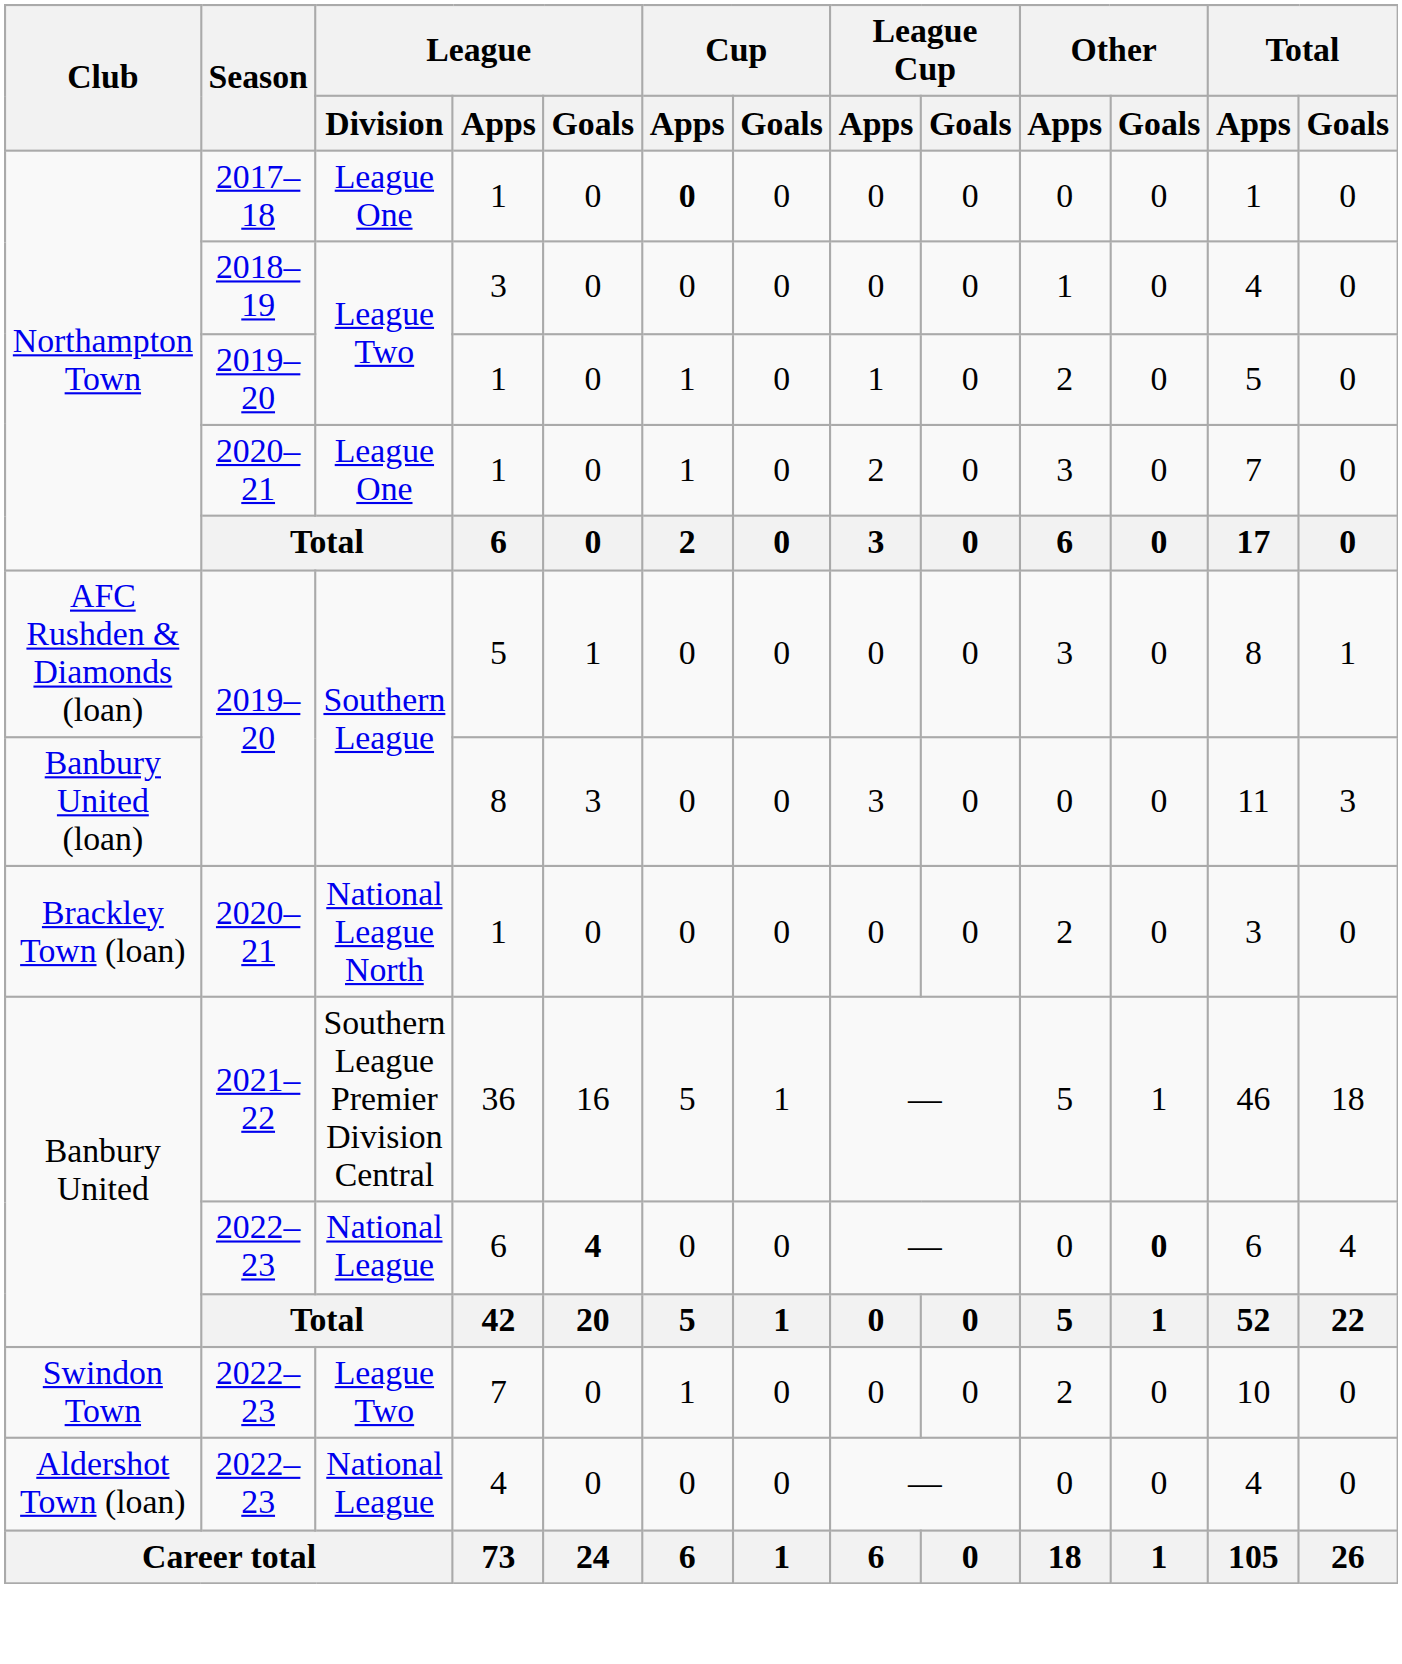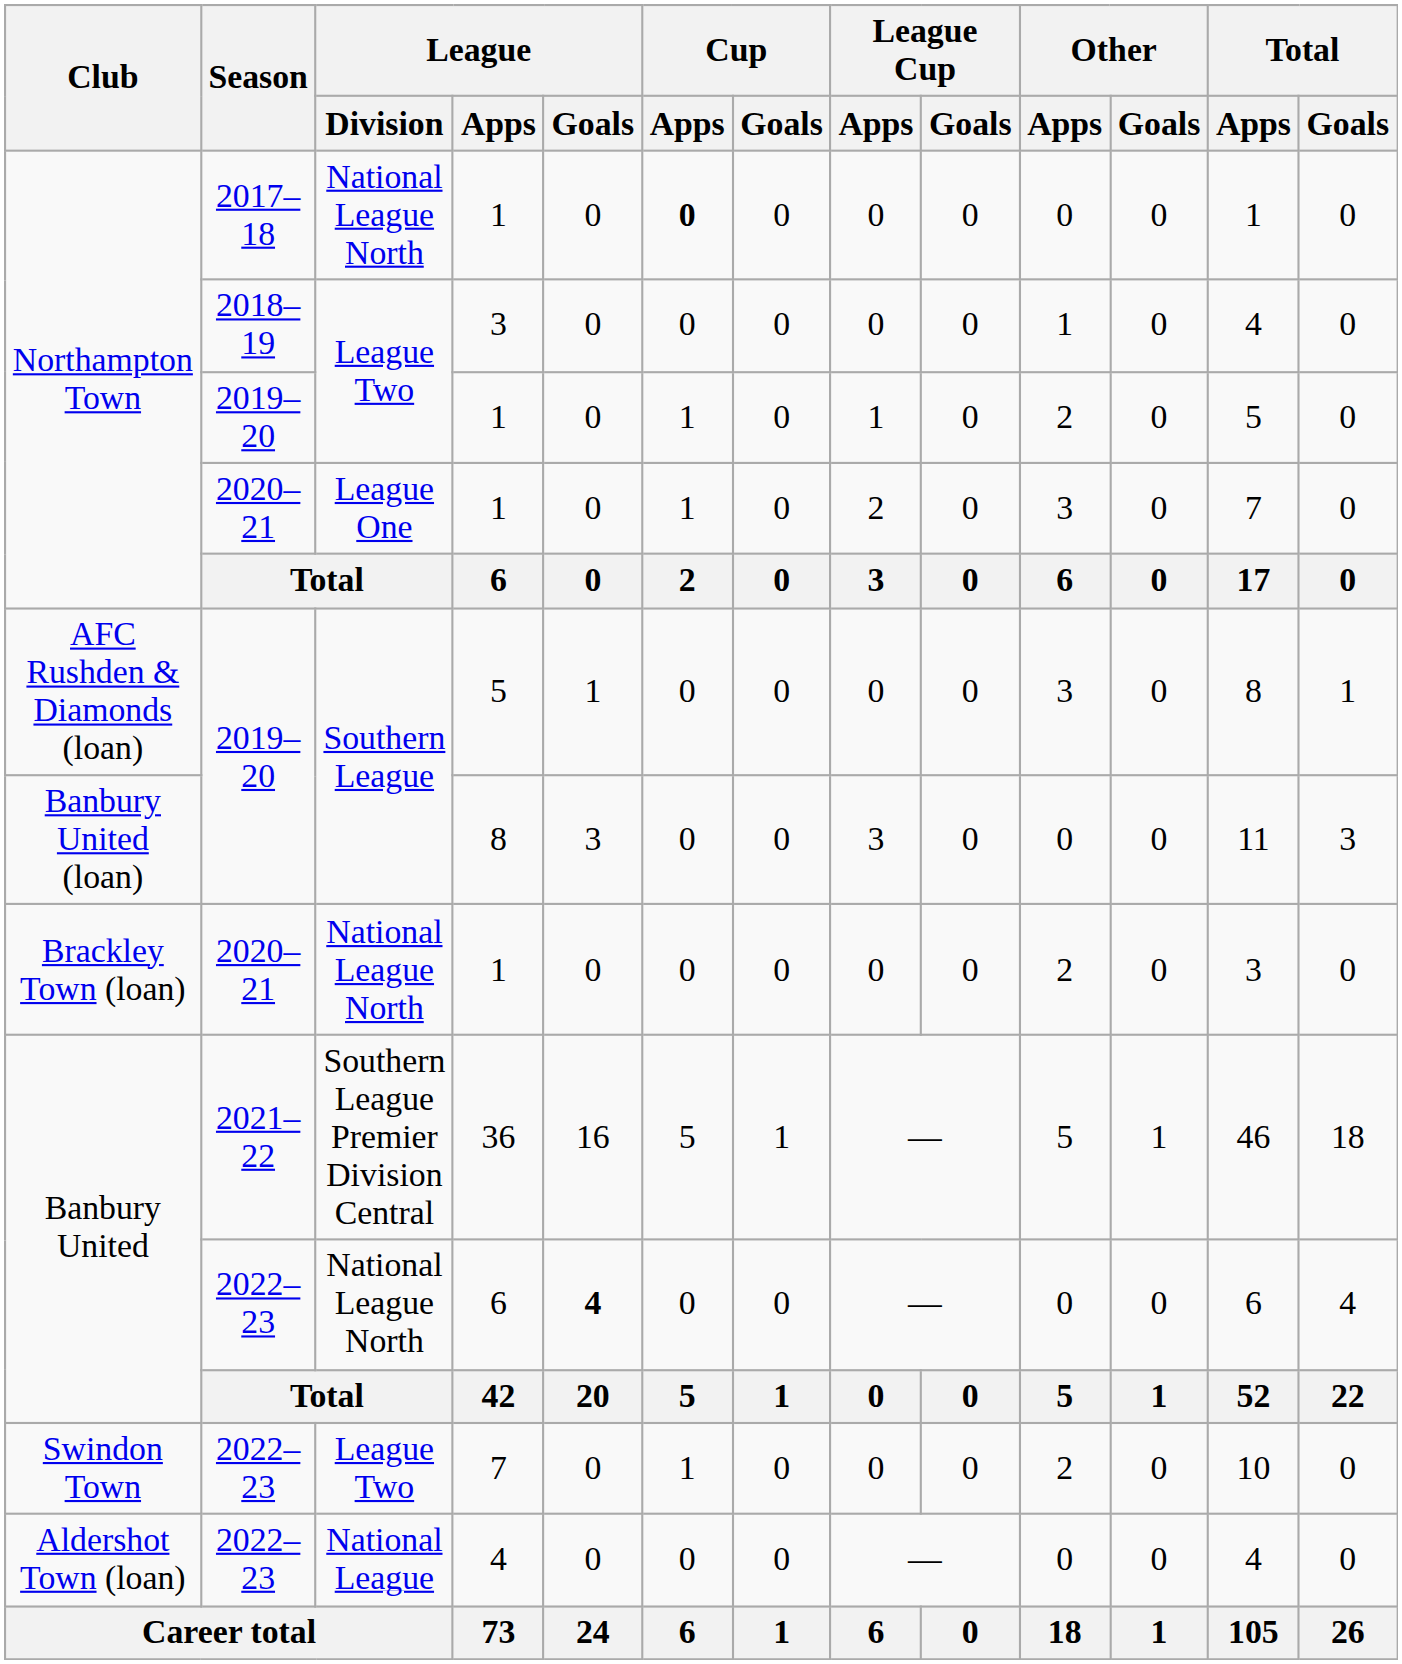2017–18 / 1 | League / Division: League One -> National League North
2022–23 / 6 | League / Division: National League -> National League North
2022–23 / 6 | Other / Goals: bold -> normal
